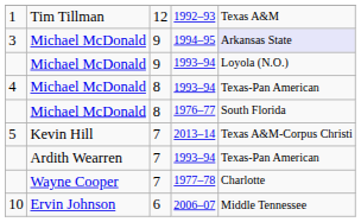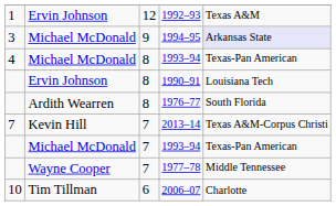1992–93 | column 2: Tim Tillman -> Ervin Johnson
- row: Michael McDonald | 9 | 1993–94 | Loyola (N.O.)
+ row: Ervin Johnson | 8 | 1990–91 | Louisiana Tech
1976–77 | column 2: Michael McDonald -> Ardith Wearren
2013–14 | column 1: 5 -> 7
7 / 1993–94 | column 2: Ardith Wearren -> Michael McDonald
1977–78 | column 5: Charlotte -> Middle Tennessee
2006–07 | column 2: Ervin Johnson -> Tim Tillman
2006–07 | column 5: Middle Tennessee -> Charlotte
